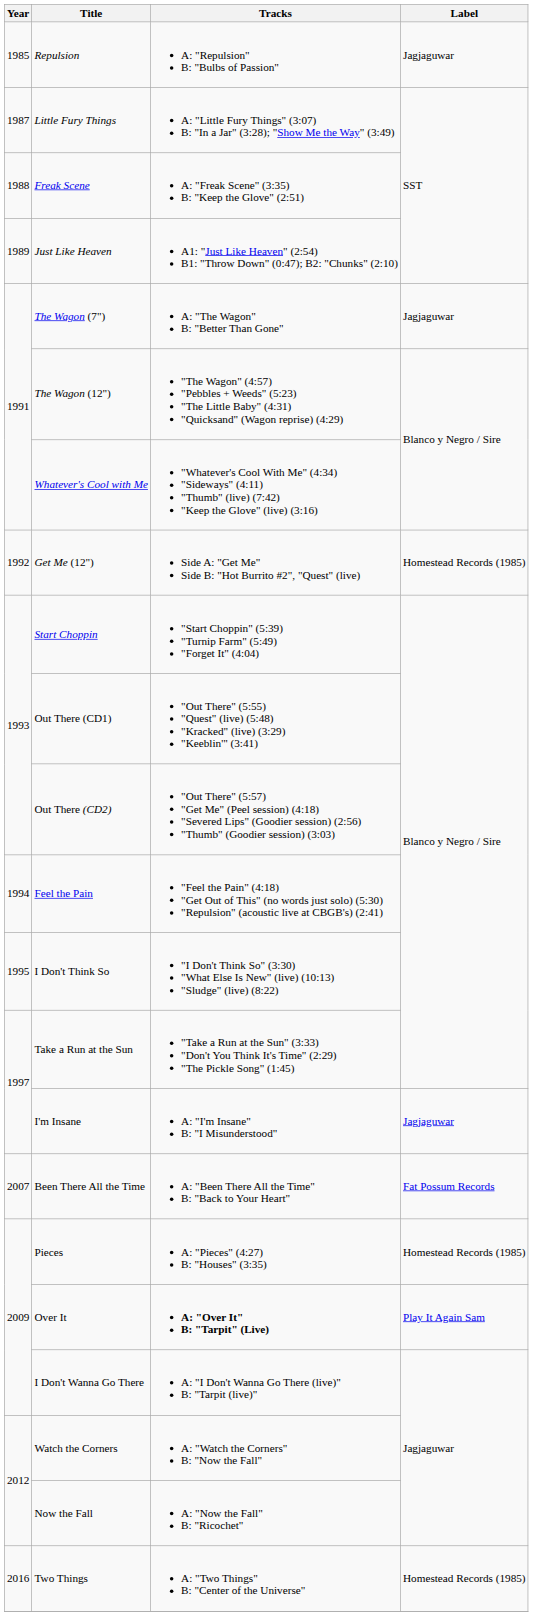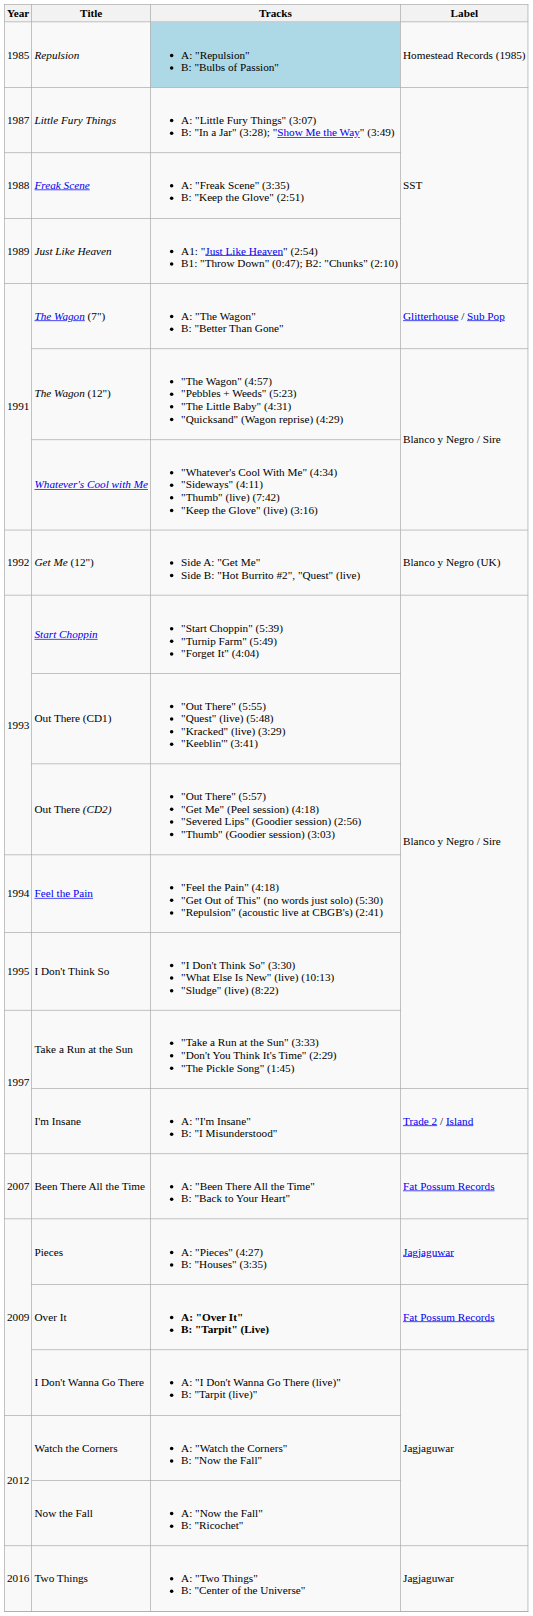Repulsion | Tracks: no background -> lightblue background
Repulsion | Label: Jagjaguwar -> Homestead Records (1985)
The Wagon (7") | Label: Jagjaguwar -> Glitterhouse / Sub Pop
Get Me (12") | Label: Homestead Records (1985) -> Blanco y Negro (UK)
I'm Insane | Label: Jagjaguwar -> Trade 2 / Island
Pieces | Label: Homestead Records (1985) -> Jagjaguwar
Over It | Label: Play It Again Sam -> Fat Possum Records
Two Things | Label: Homestead Records (1985) -> Jagjaguwar
